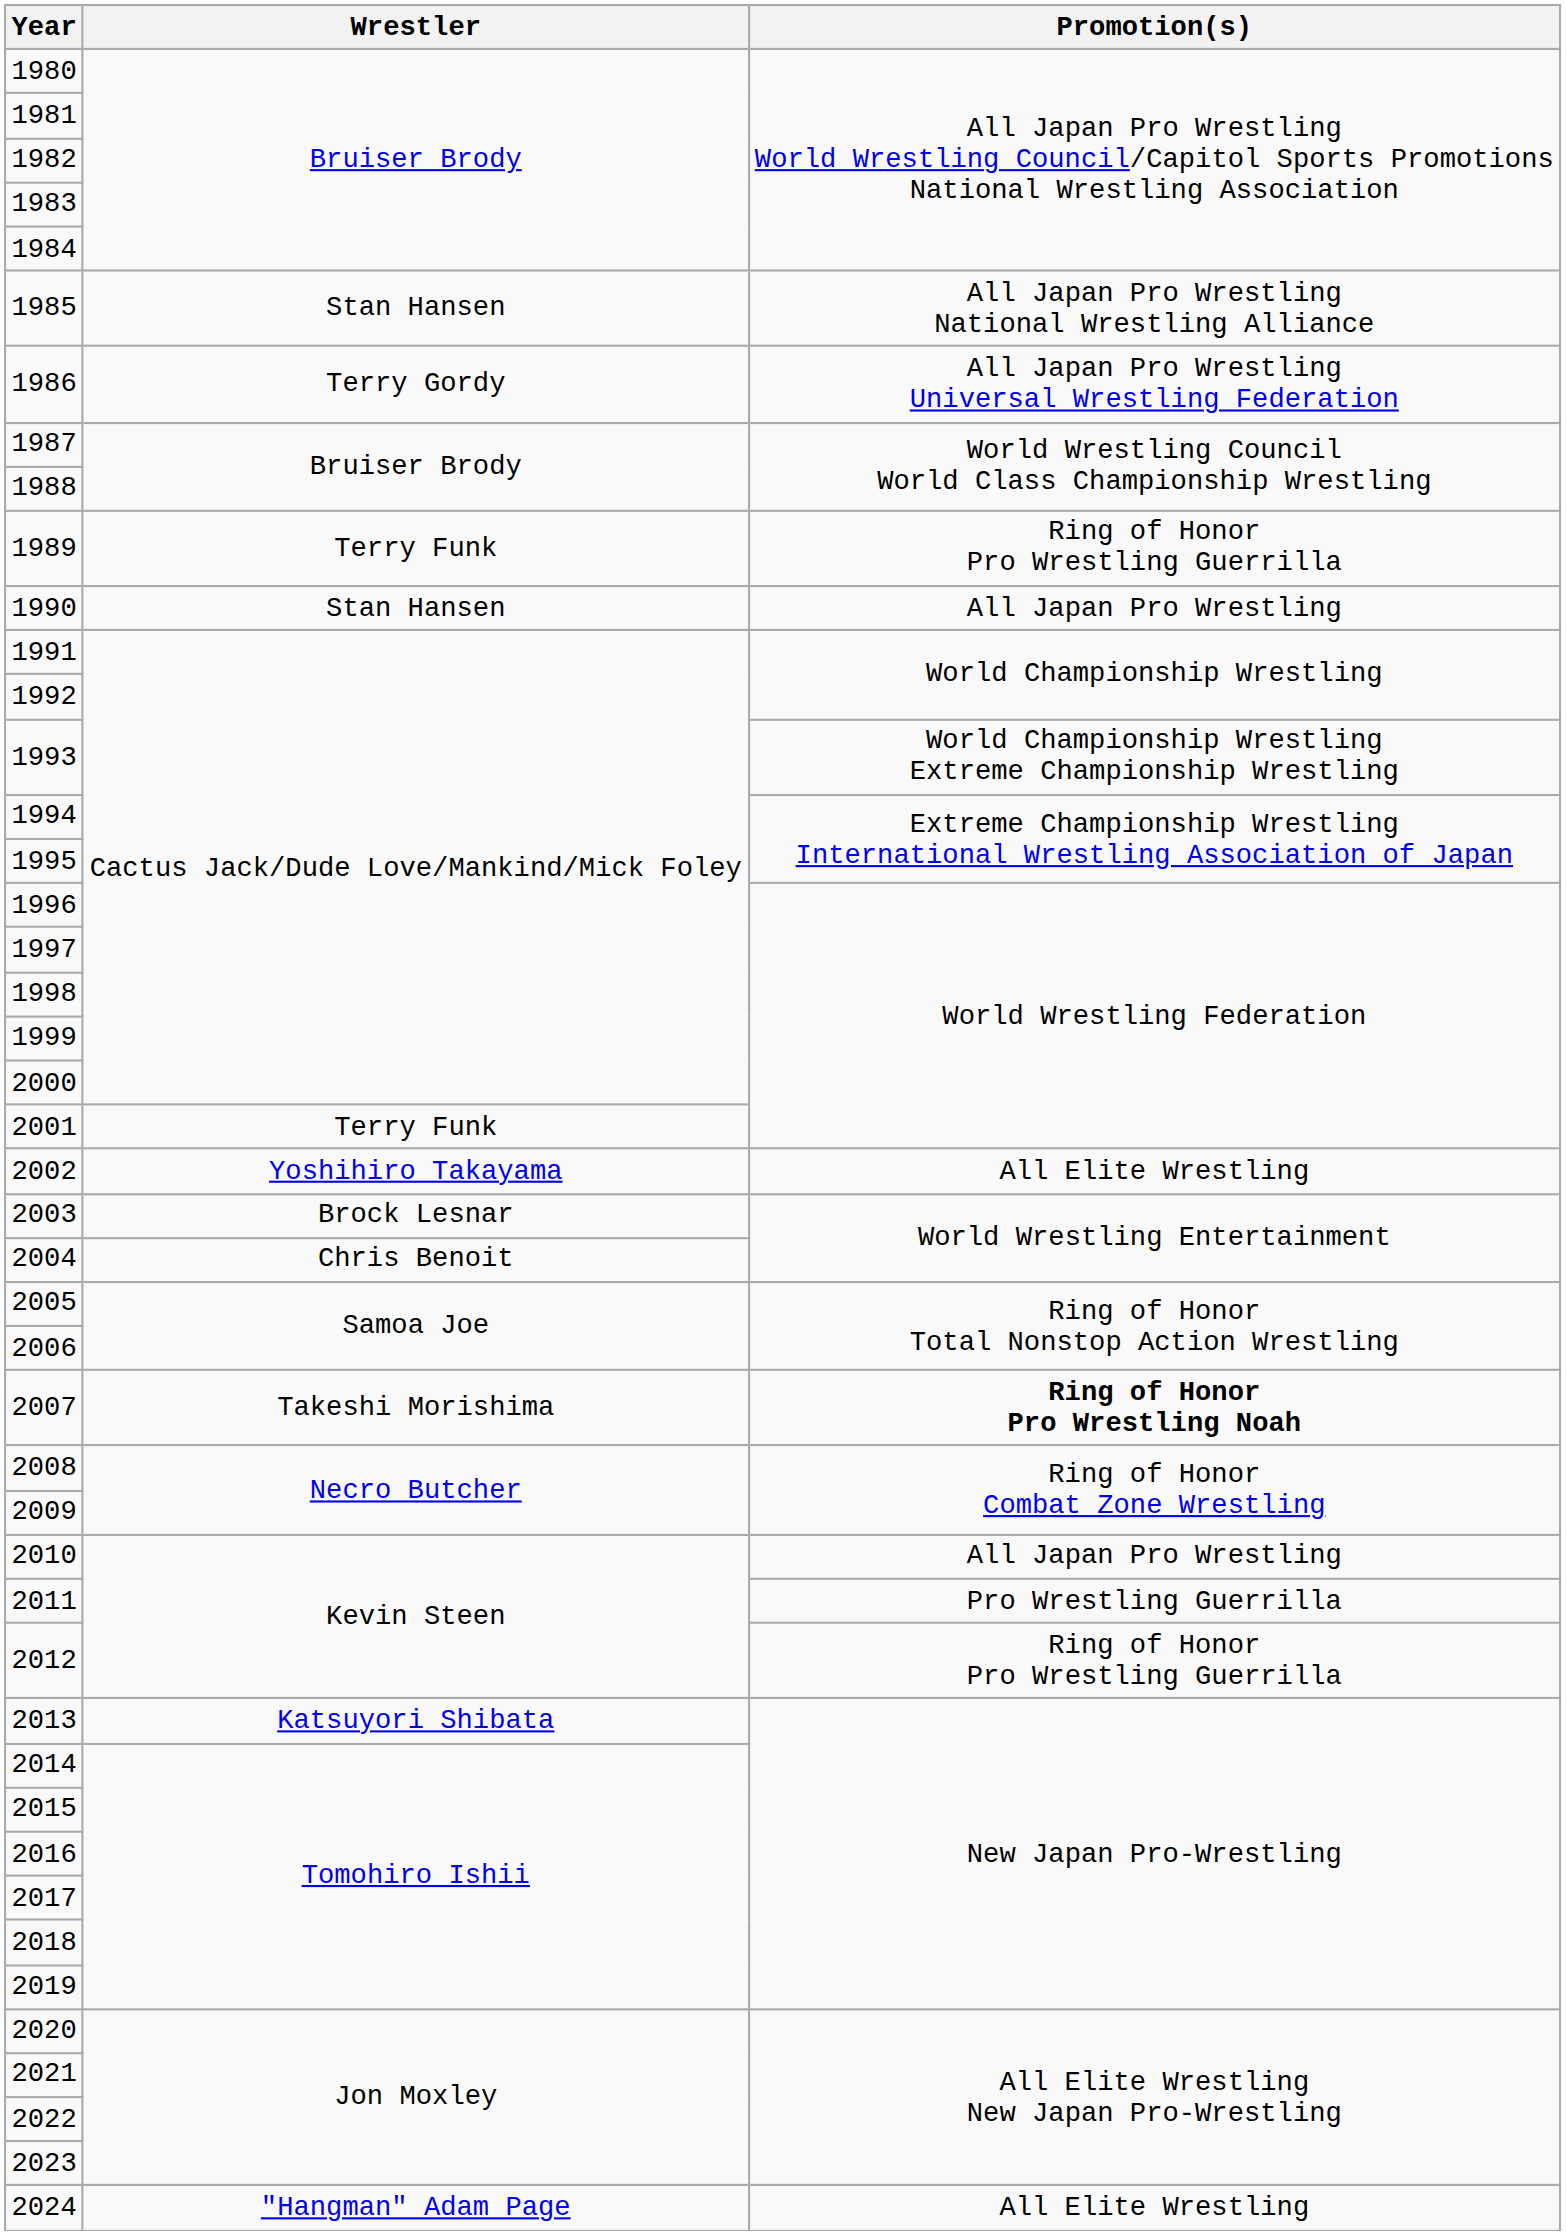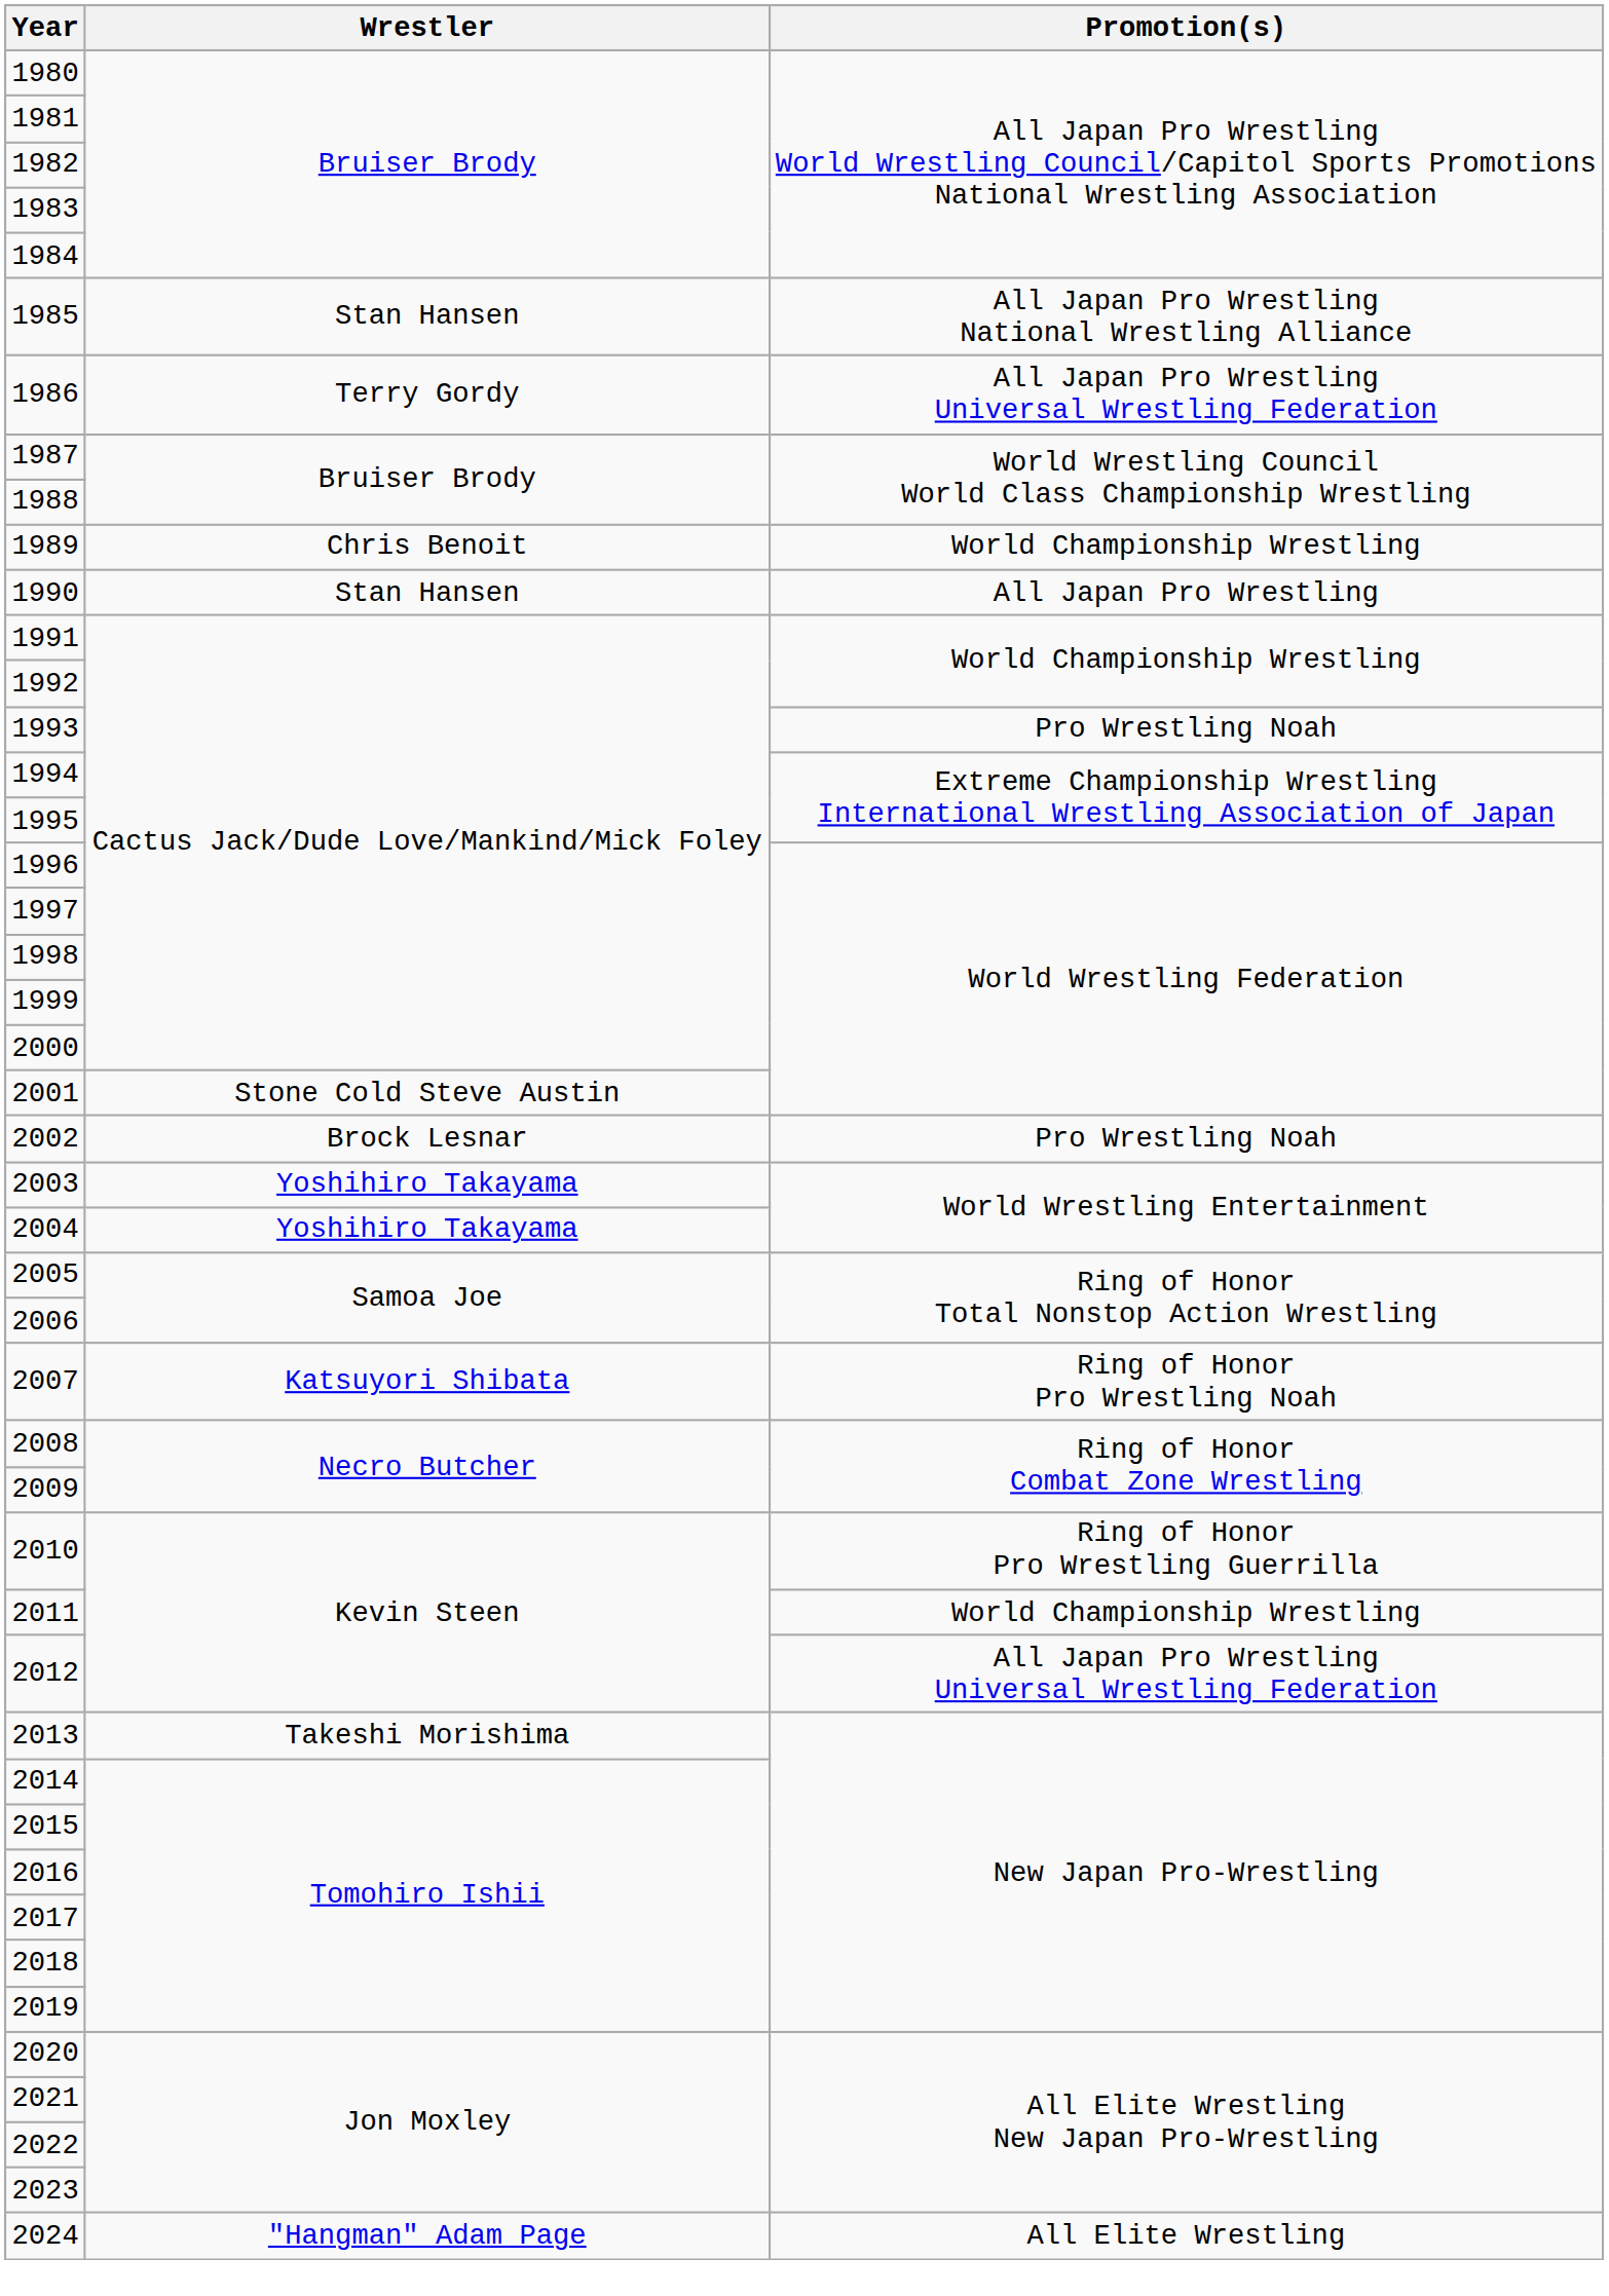1989 | Wrestler: Terry Funk -> Chris Benoit
1989 | Promotion(s): Ring of Honor Pro Wrestling Guerrilla -> World Championship Wrestling
1993 | Promotion(s): World Championship Wrestling Extreme Championship Wrestling -> Pro Wrestling Noah
2001 | Wrestler: Terry Funk -> Stone Cold Steve Austin
2002 | Wrestler: Yoshihiro Takayama -> Brock Lesnar
2002 | Promotion(s): All Elite Wrestling -> Pro Wrestling Noah
2003 | Wrestler: Brock Lesnar -> Yoshihiro Takayama
2004 | Wrestler: Chris Benoit -> Yoshihiro Takayama
2007 | Wrestler: Takeshi Morishima -> Katsuyori Shibata
2007 | Promotion(s): bold -> normal
2010 | Promotion(s): All Japan Pro Wrestling -> Ring of Honor Pro Wrestling Guerrilla
2011 | Promotion(s): Pro Wrestling Guerrilla -> World Championship Wrestling
2012 | Promotion(s): Ring of Honor Pro Wrestling Guerrilla -> All Japan Pro Wrestling Universal Wrestling Federation
2013 | Wrestler: Katsuyori Shibata -> Takeshi Morishima
